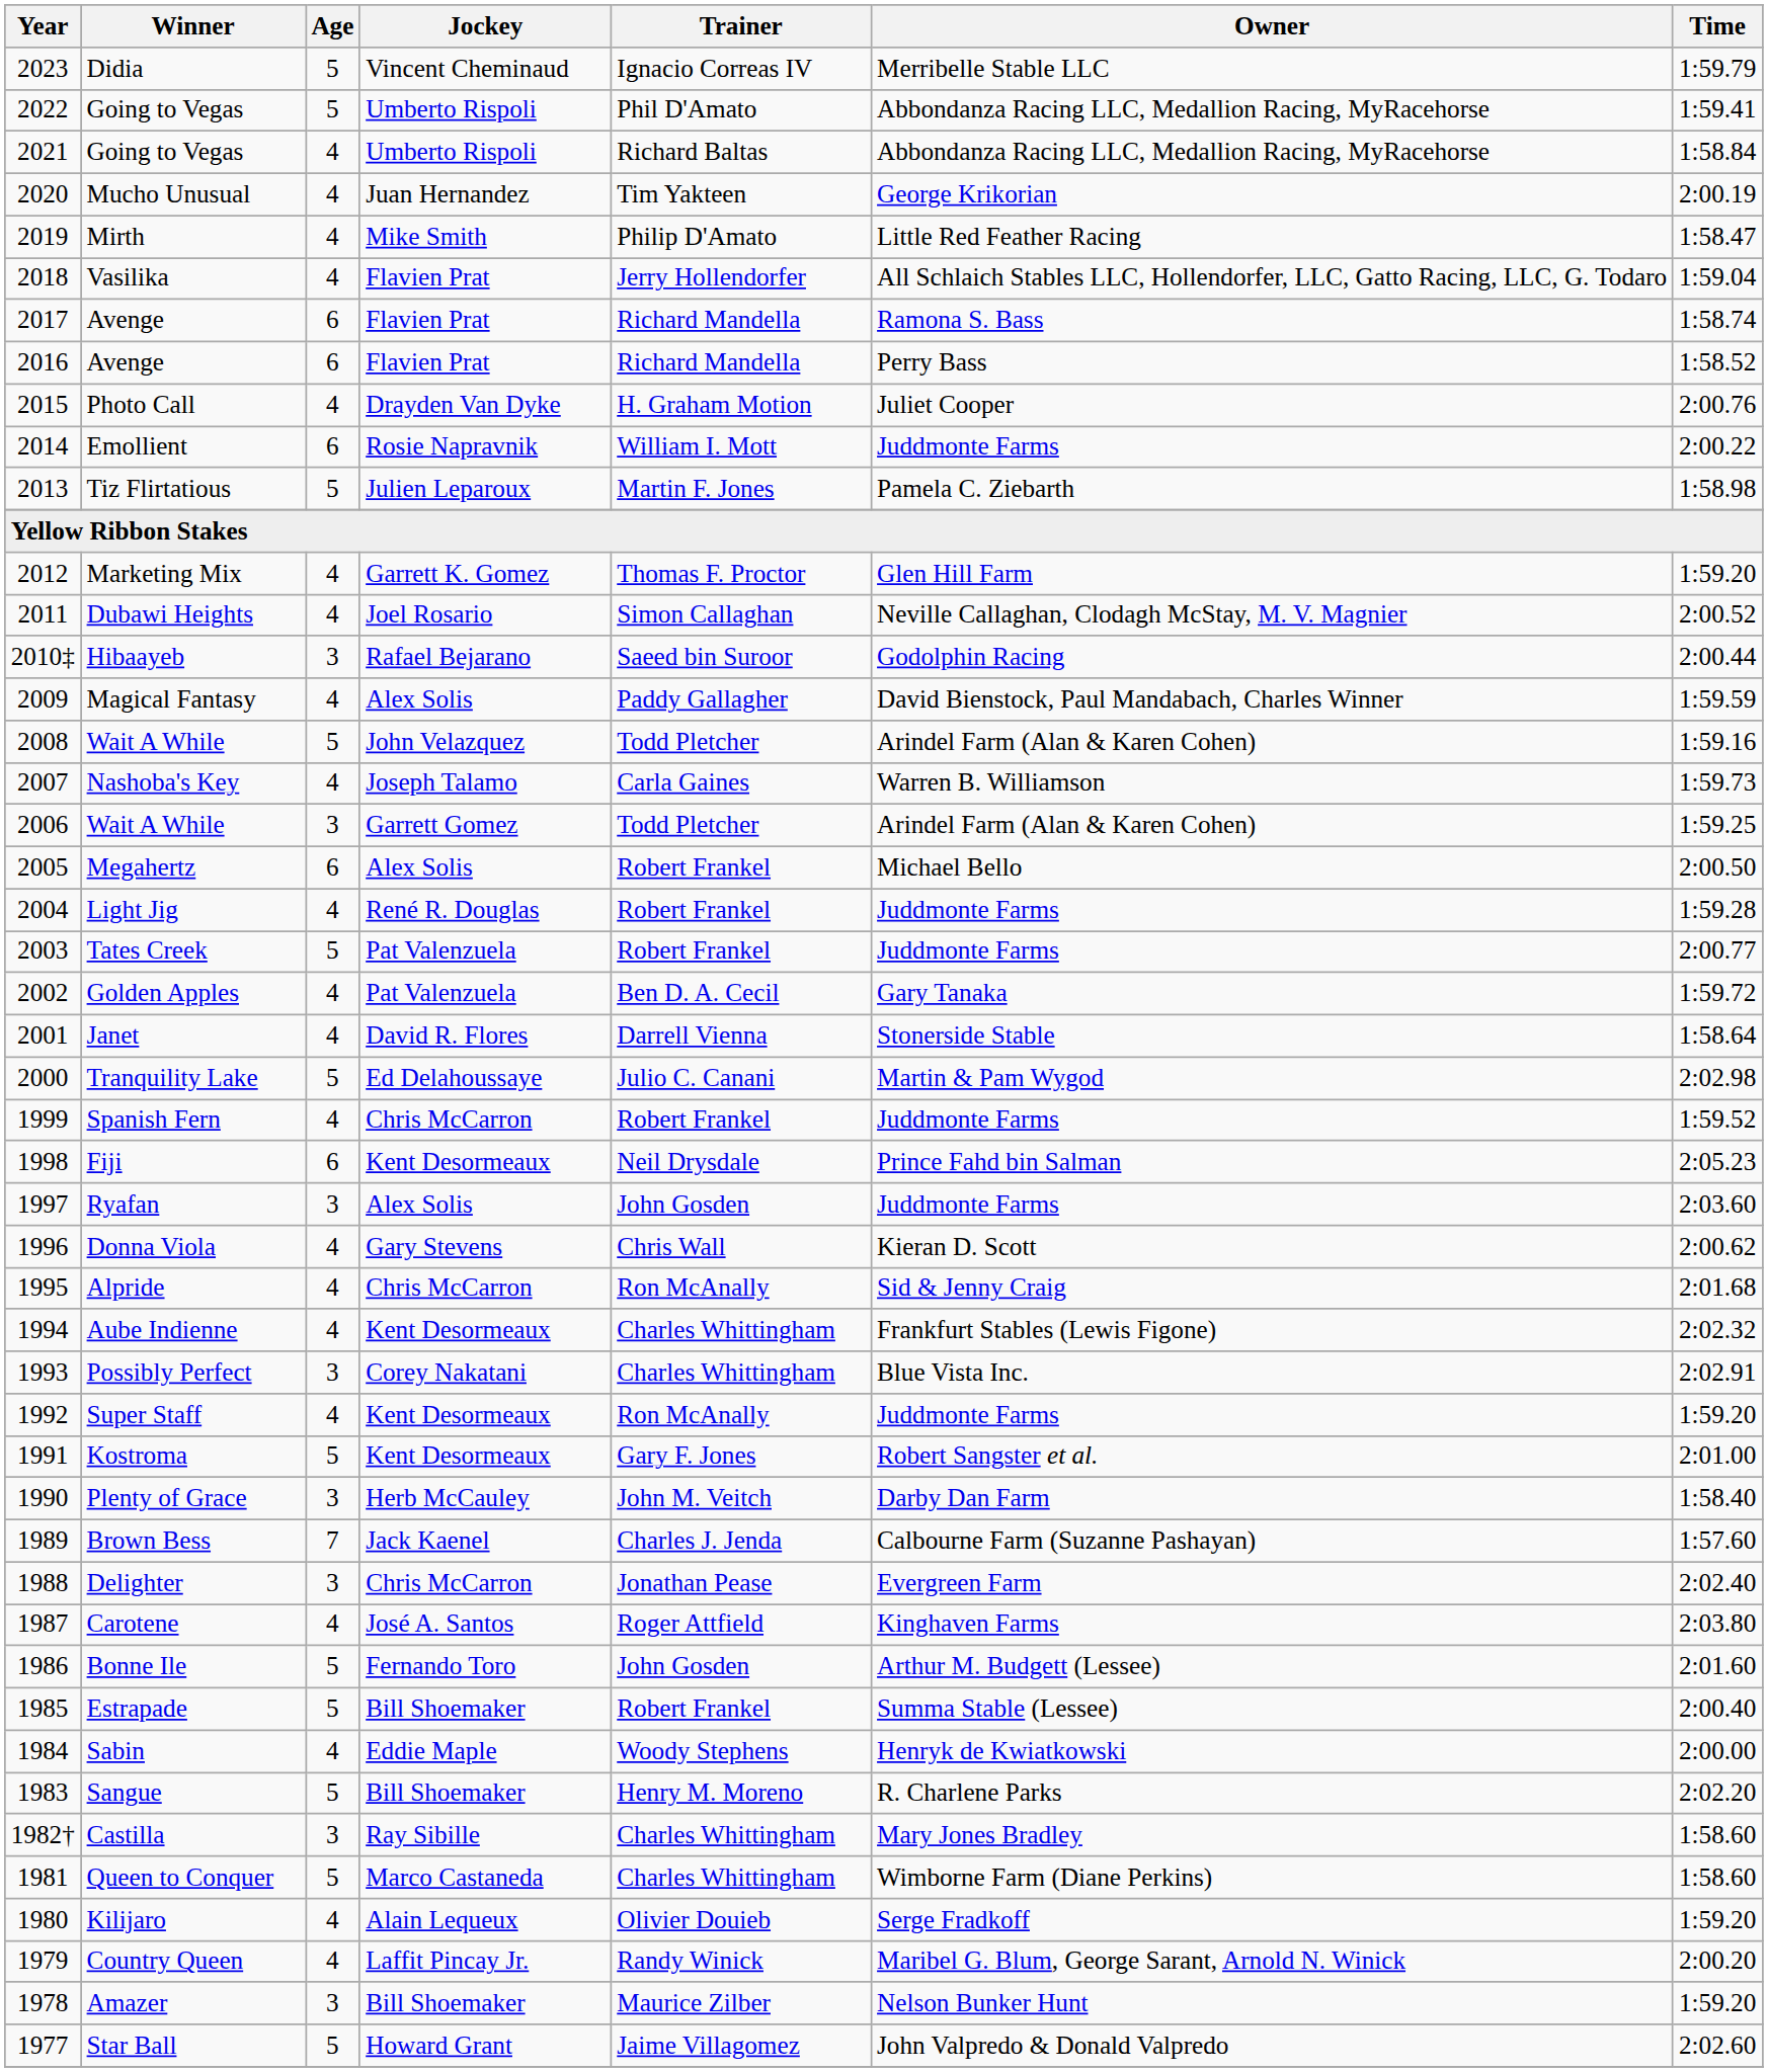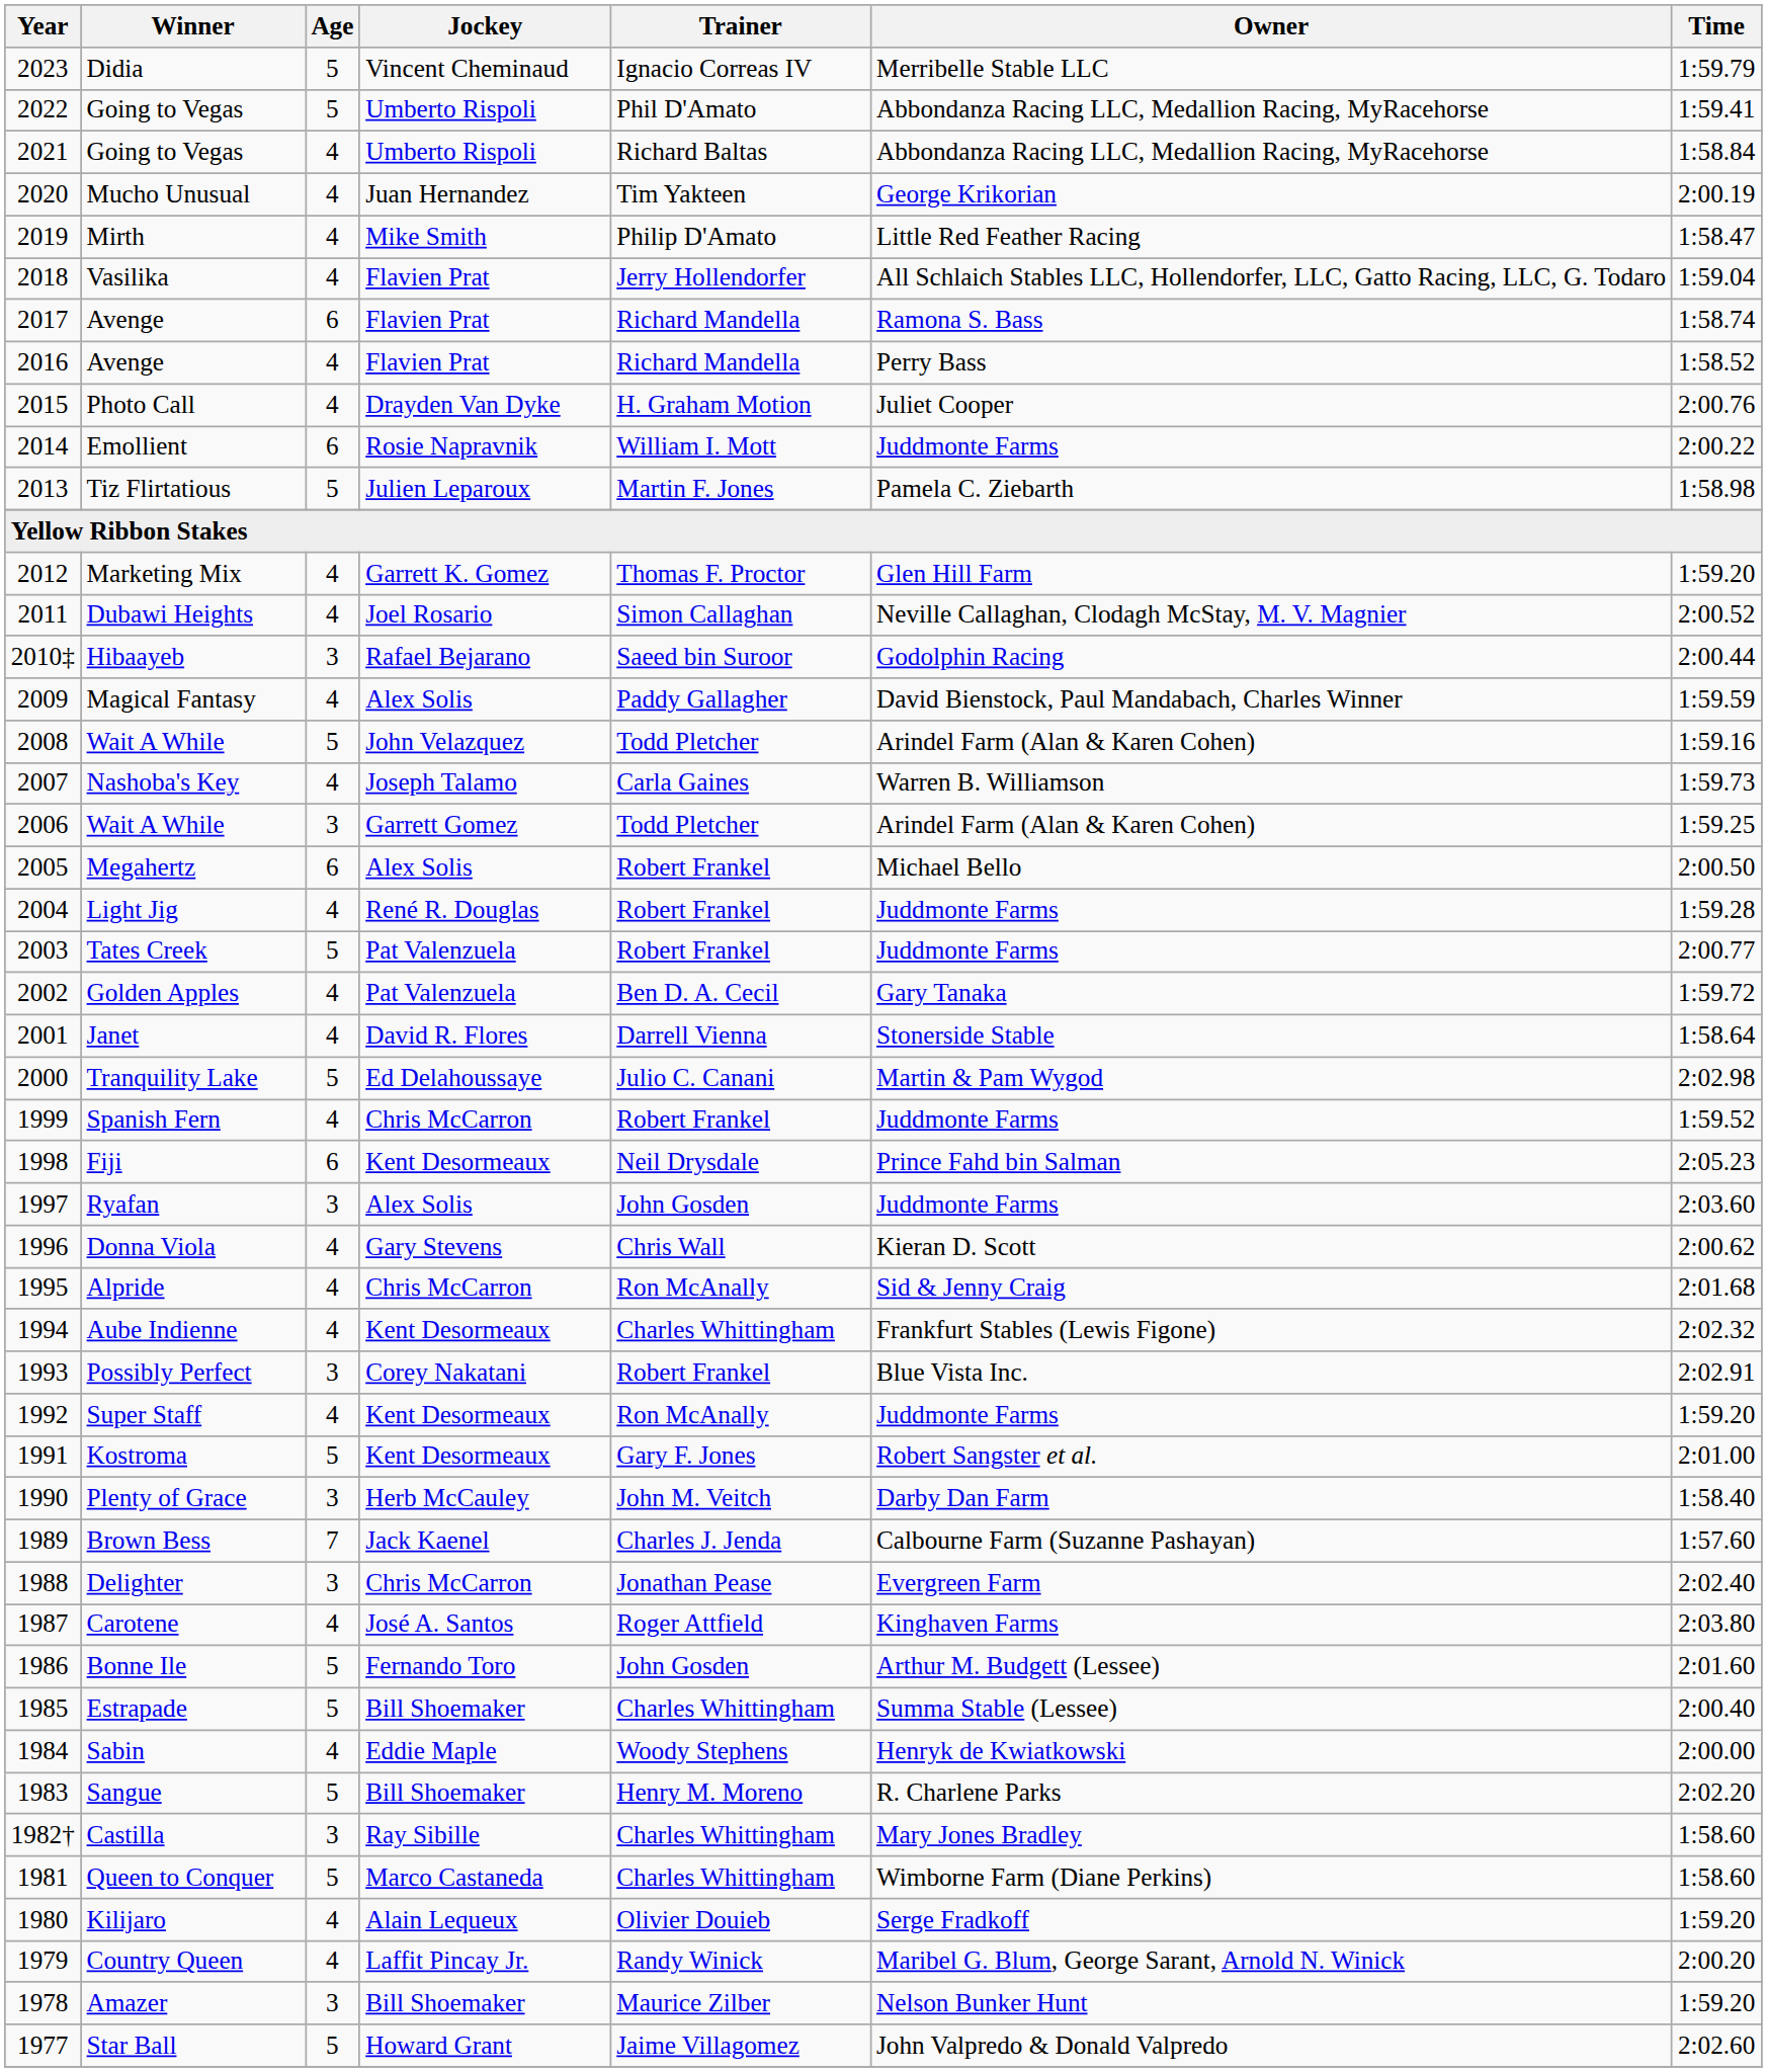2016 / Avenge | Age: 6 -> 4
Possibly Perfect | Trainer: Charles Whittingham -> Robert Frankel
Estrapade | Trainer: Robert Frankel -> Charles Whittingham
